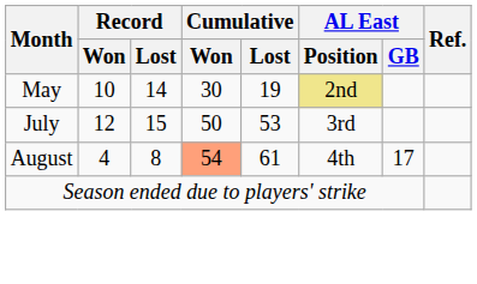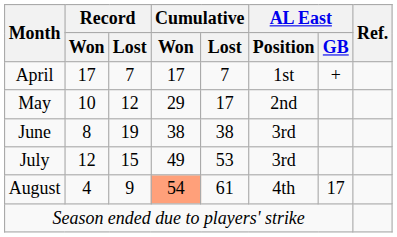+ row: April | 17 | 7 | 17 | 7 | 1st | +
May | Record / Lost: 14 -> 12
May | Cumulative / Won: 30 -> 29
May | Cumulative / Lost: 19 -> 17
May | AL East / Position: khaki background -> no background
+ row: June | 8 | 19 | 38 | 38 | 3rd
July | Cumulative / Won: 50 -> 49
August | Record / Lost: 8 -> 9
